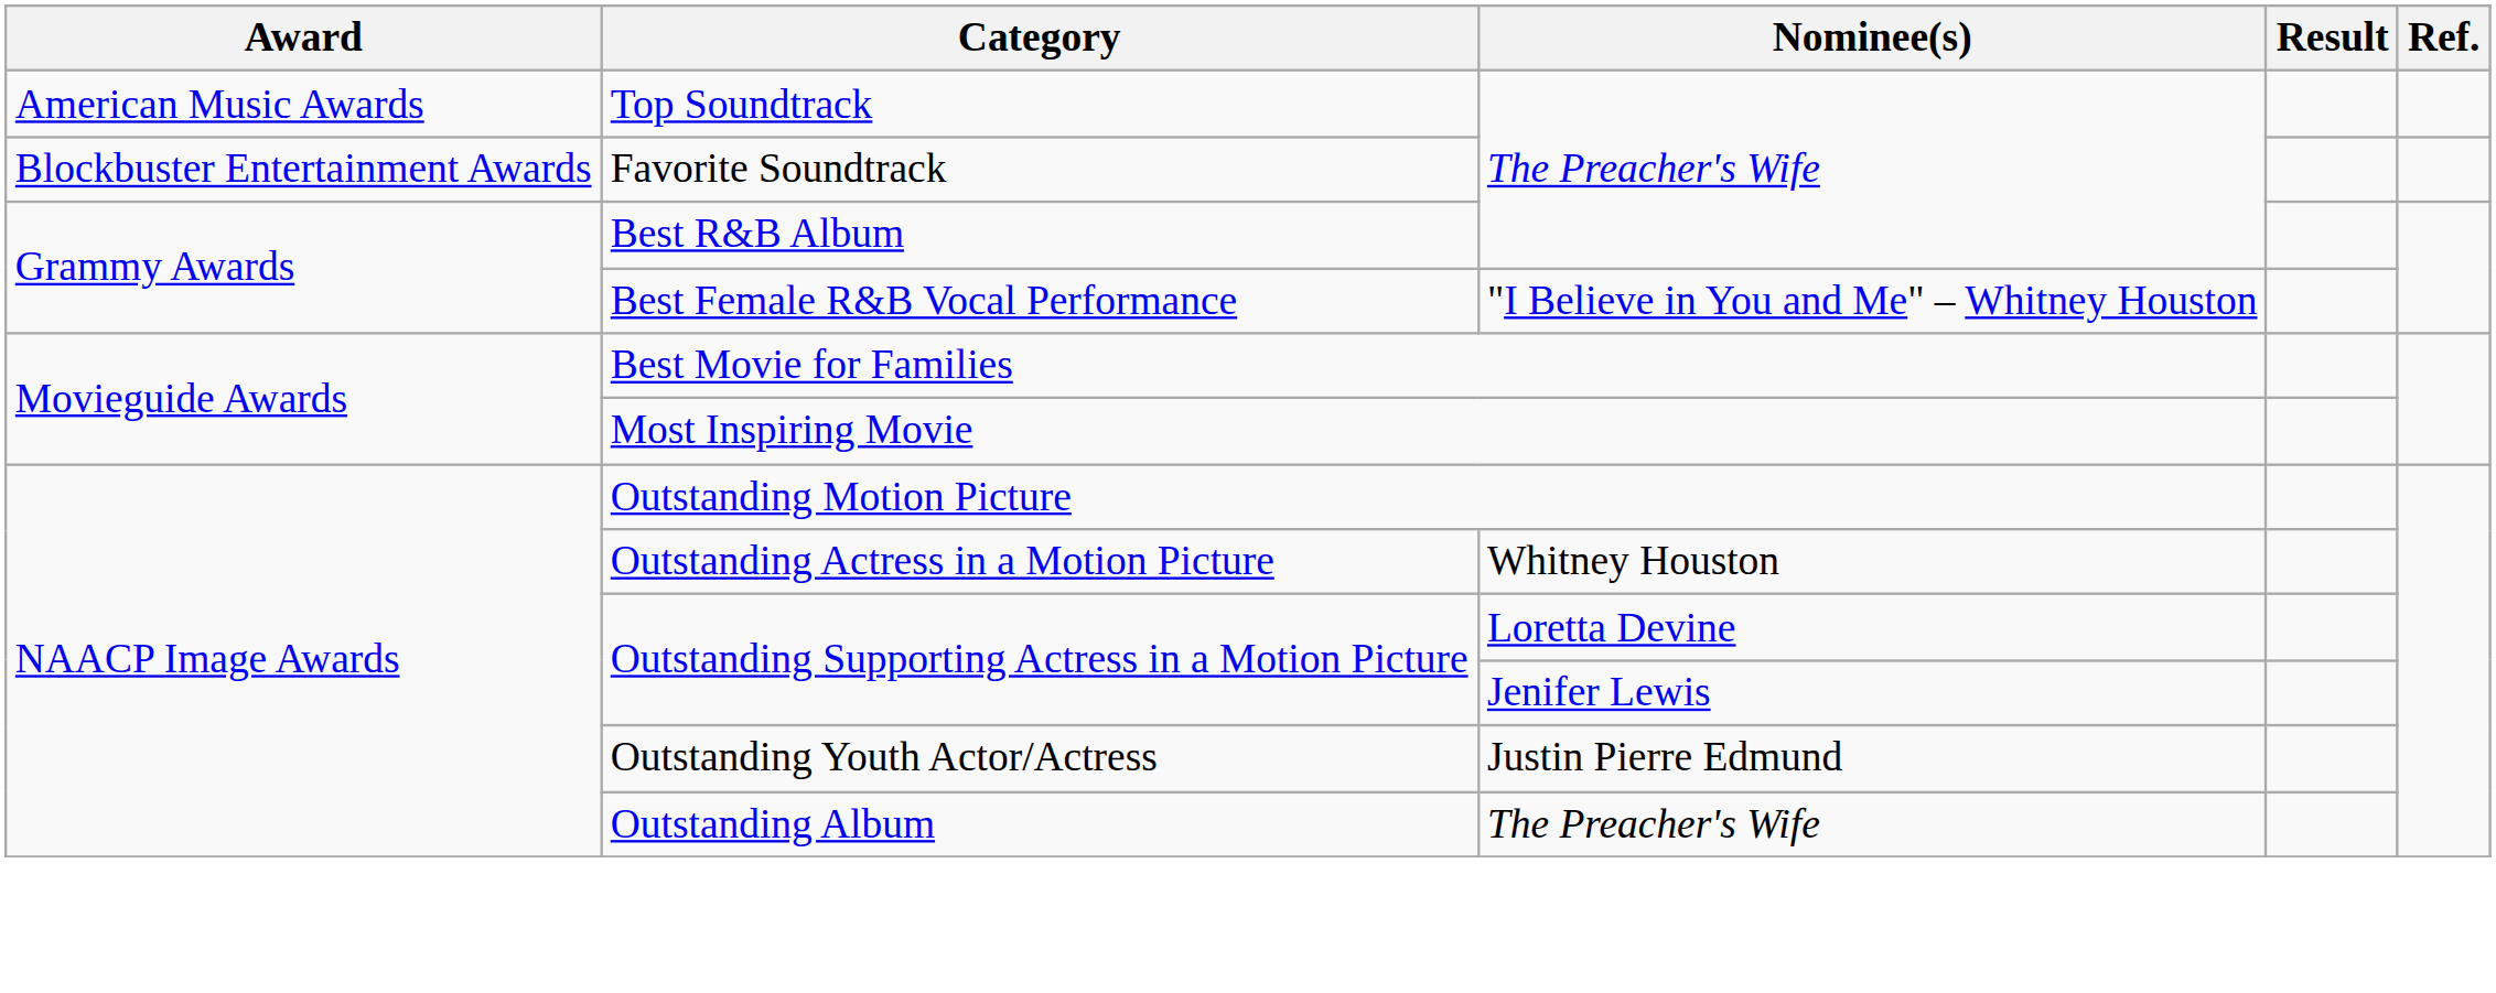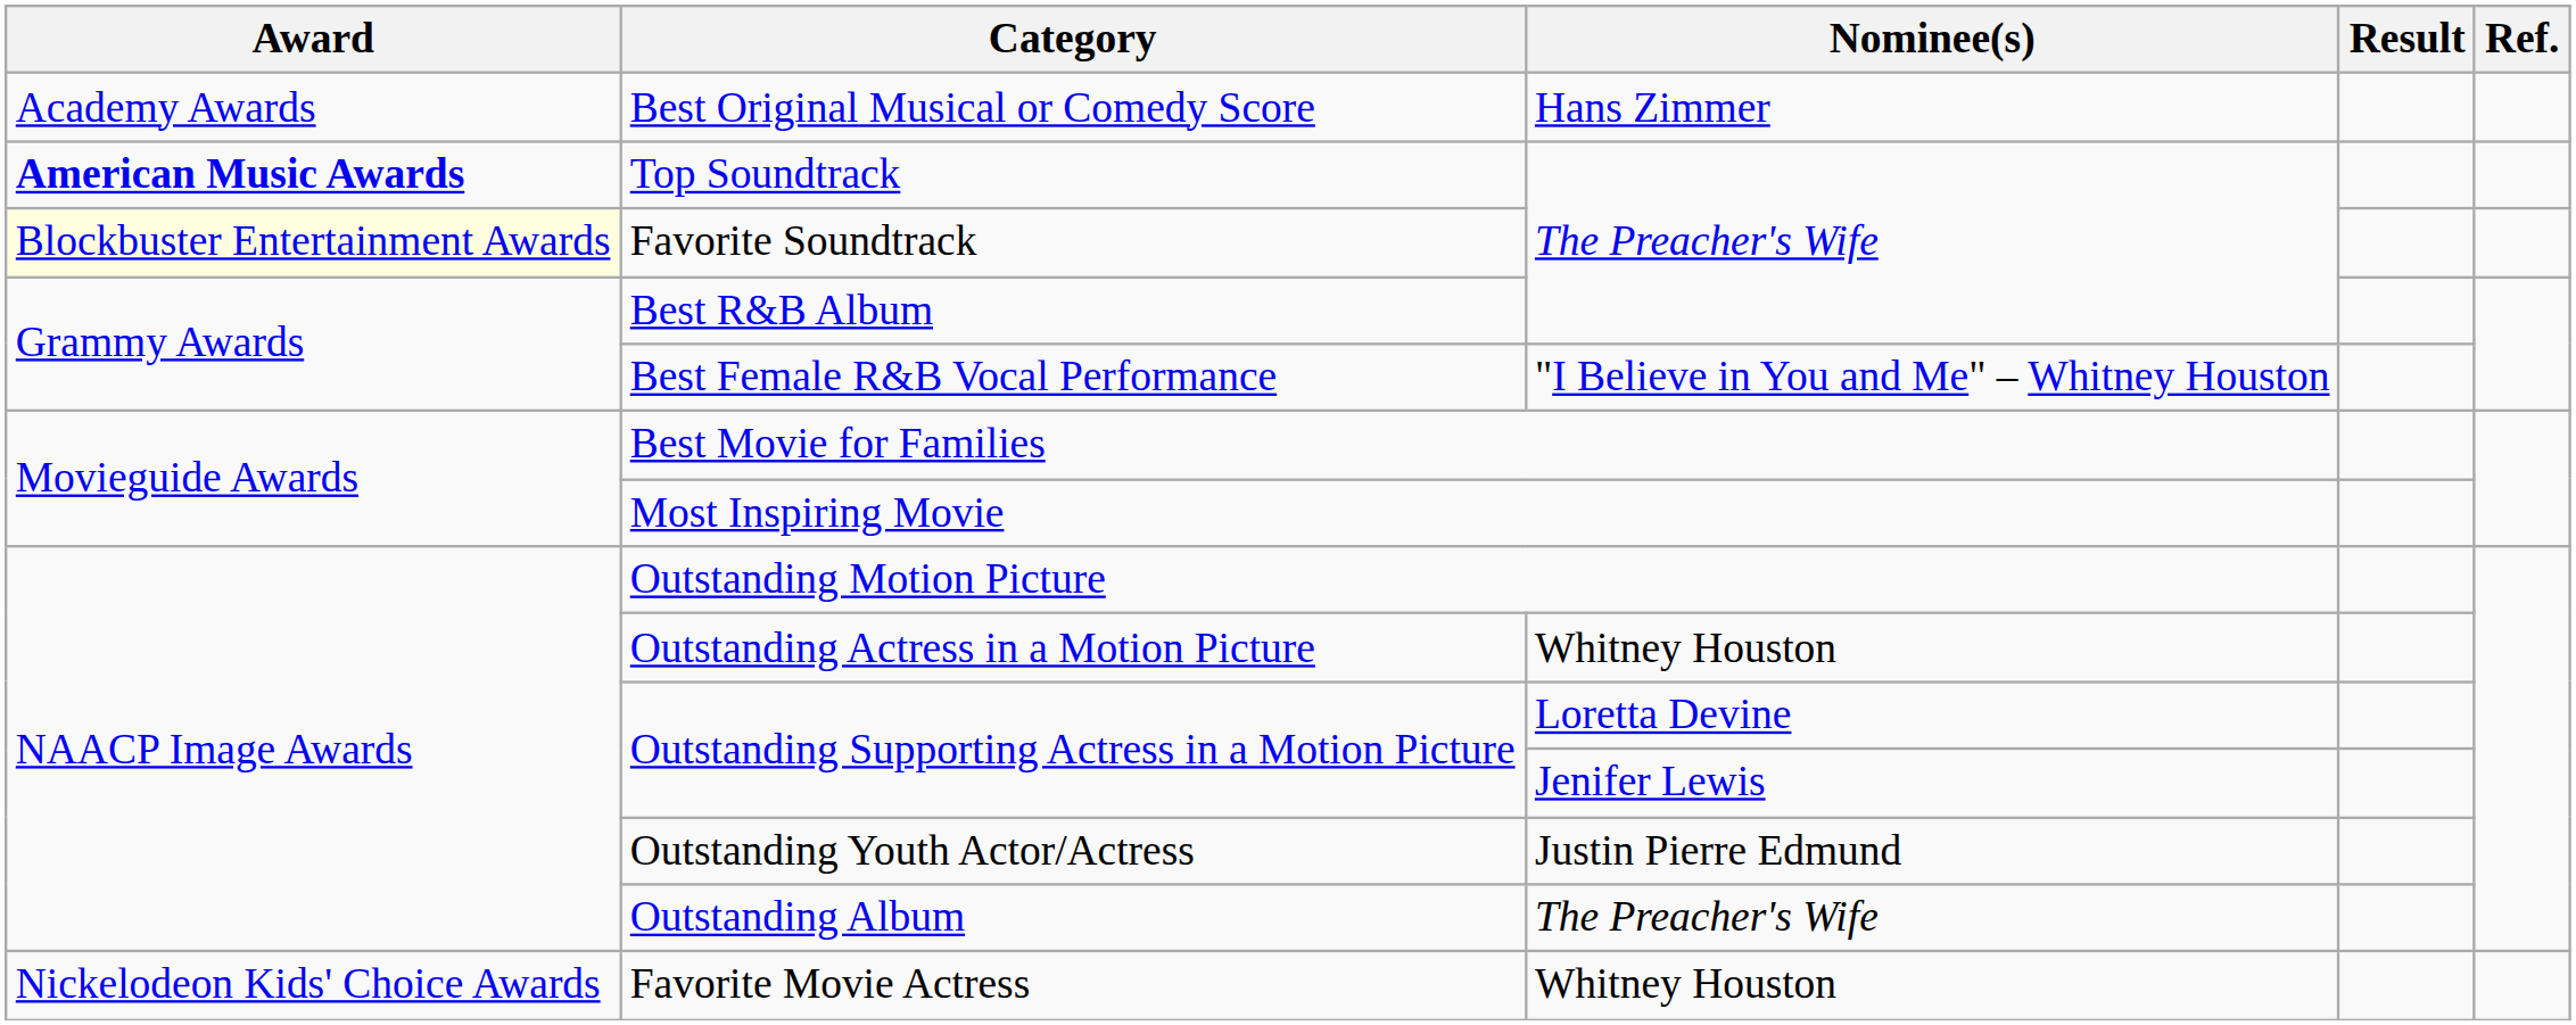+ row: Academy Awards | Best Original Musical or Comedy Score | Hans Zimmer
Top Soundtrack | Award: normal -> bold
Favorite Soundtrack | Award: no background -> lightyellow background
+ row: Nickelodeon Kids' Choice Awards | Favorite Movie Actress | Whitney Houston
